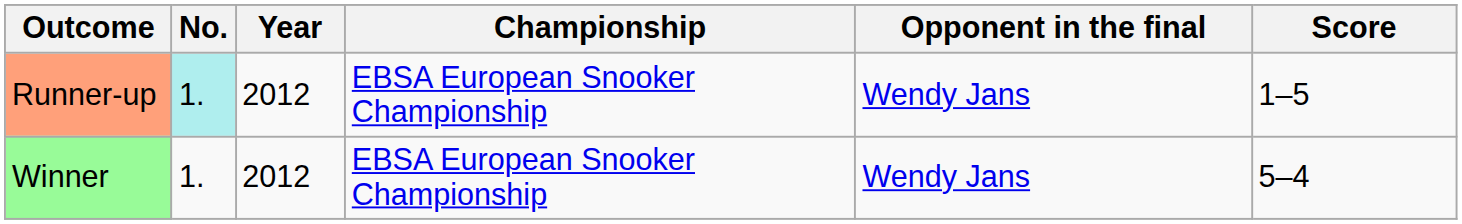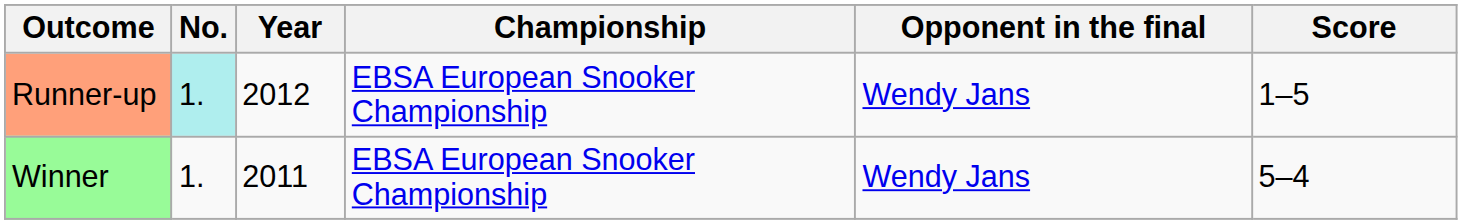Winner | Year: 2012 -> 2011
